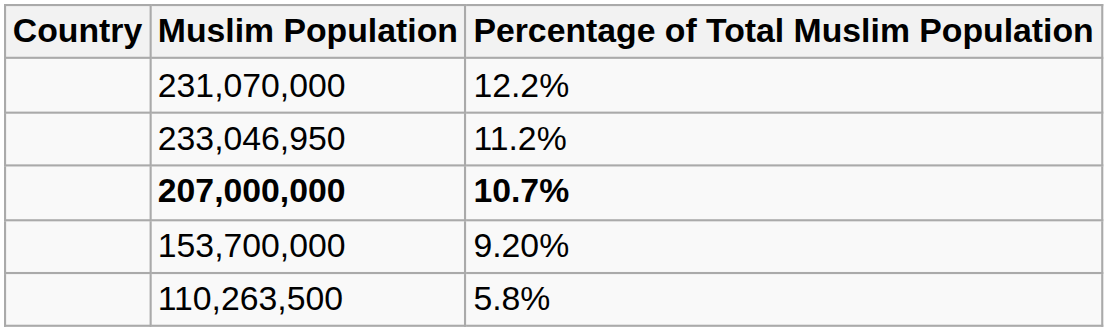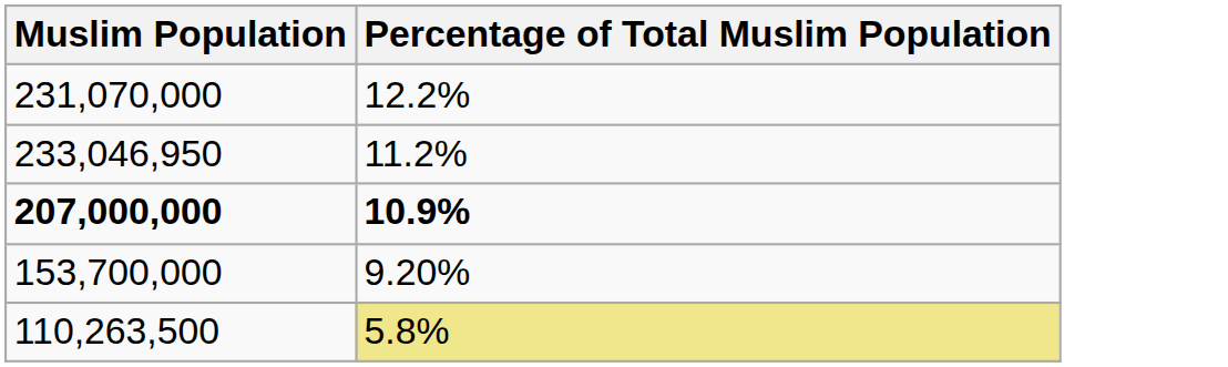- column: Country
207,000,000 | Percentage of Total Muslim Population: 10.7% -> 10.9%
110,263,500 | Percentage of Total Muslim Population: no background -> khaki background
